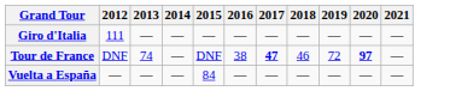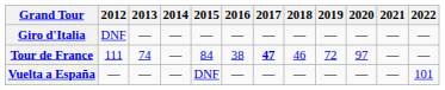+ column: 2022 | — | — | 101
Giro d'Italia | 2012: 111 -> DNF
Tour de France | 2012: DNF -> 111
Tour de France | 2015: DNF -> 84
Tour de France | 2020: bold -> normal
Vuelta a España | 2015: 84 -> DNF
